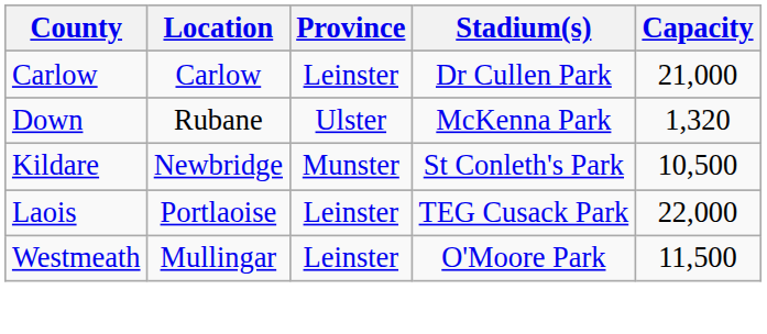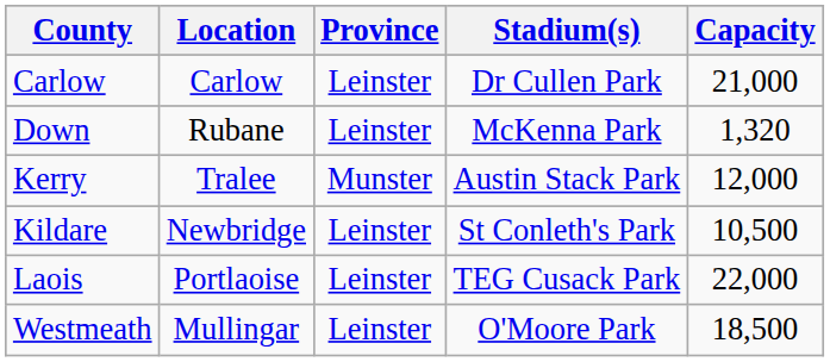Down | Province: Ulster -> Leinster
+ row: Kerry | Tralee | Munster | Austin Stack Park | 12,000
Kildare | Province: Munster -> Leinster
Westmeath | Capacity: 11,500 -> 18,500
